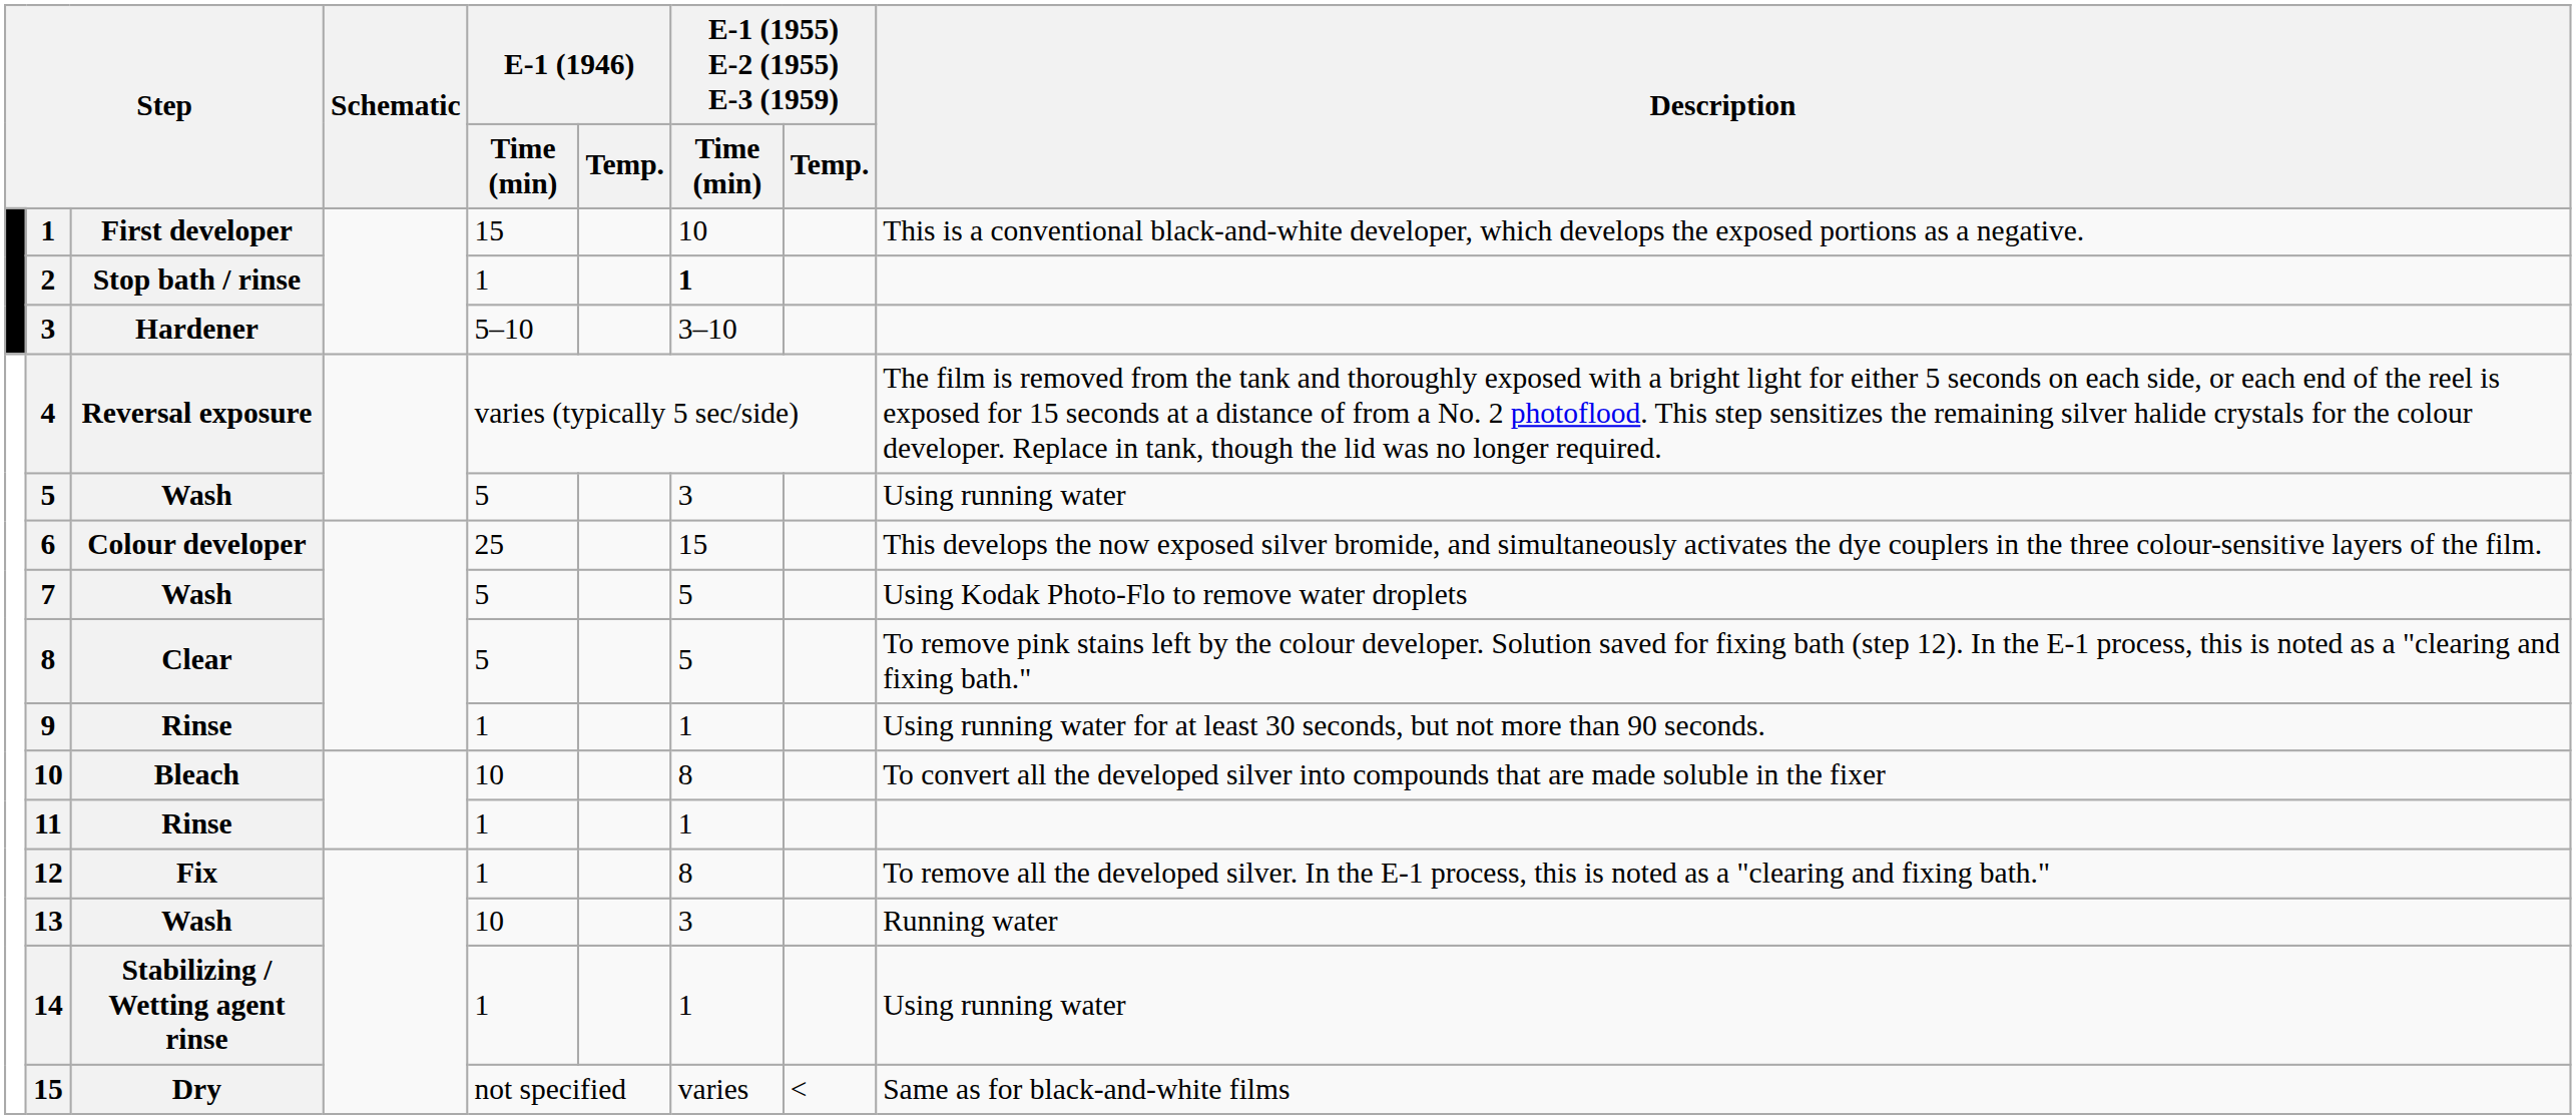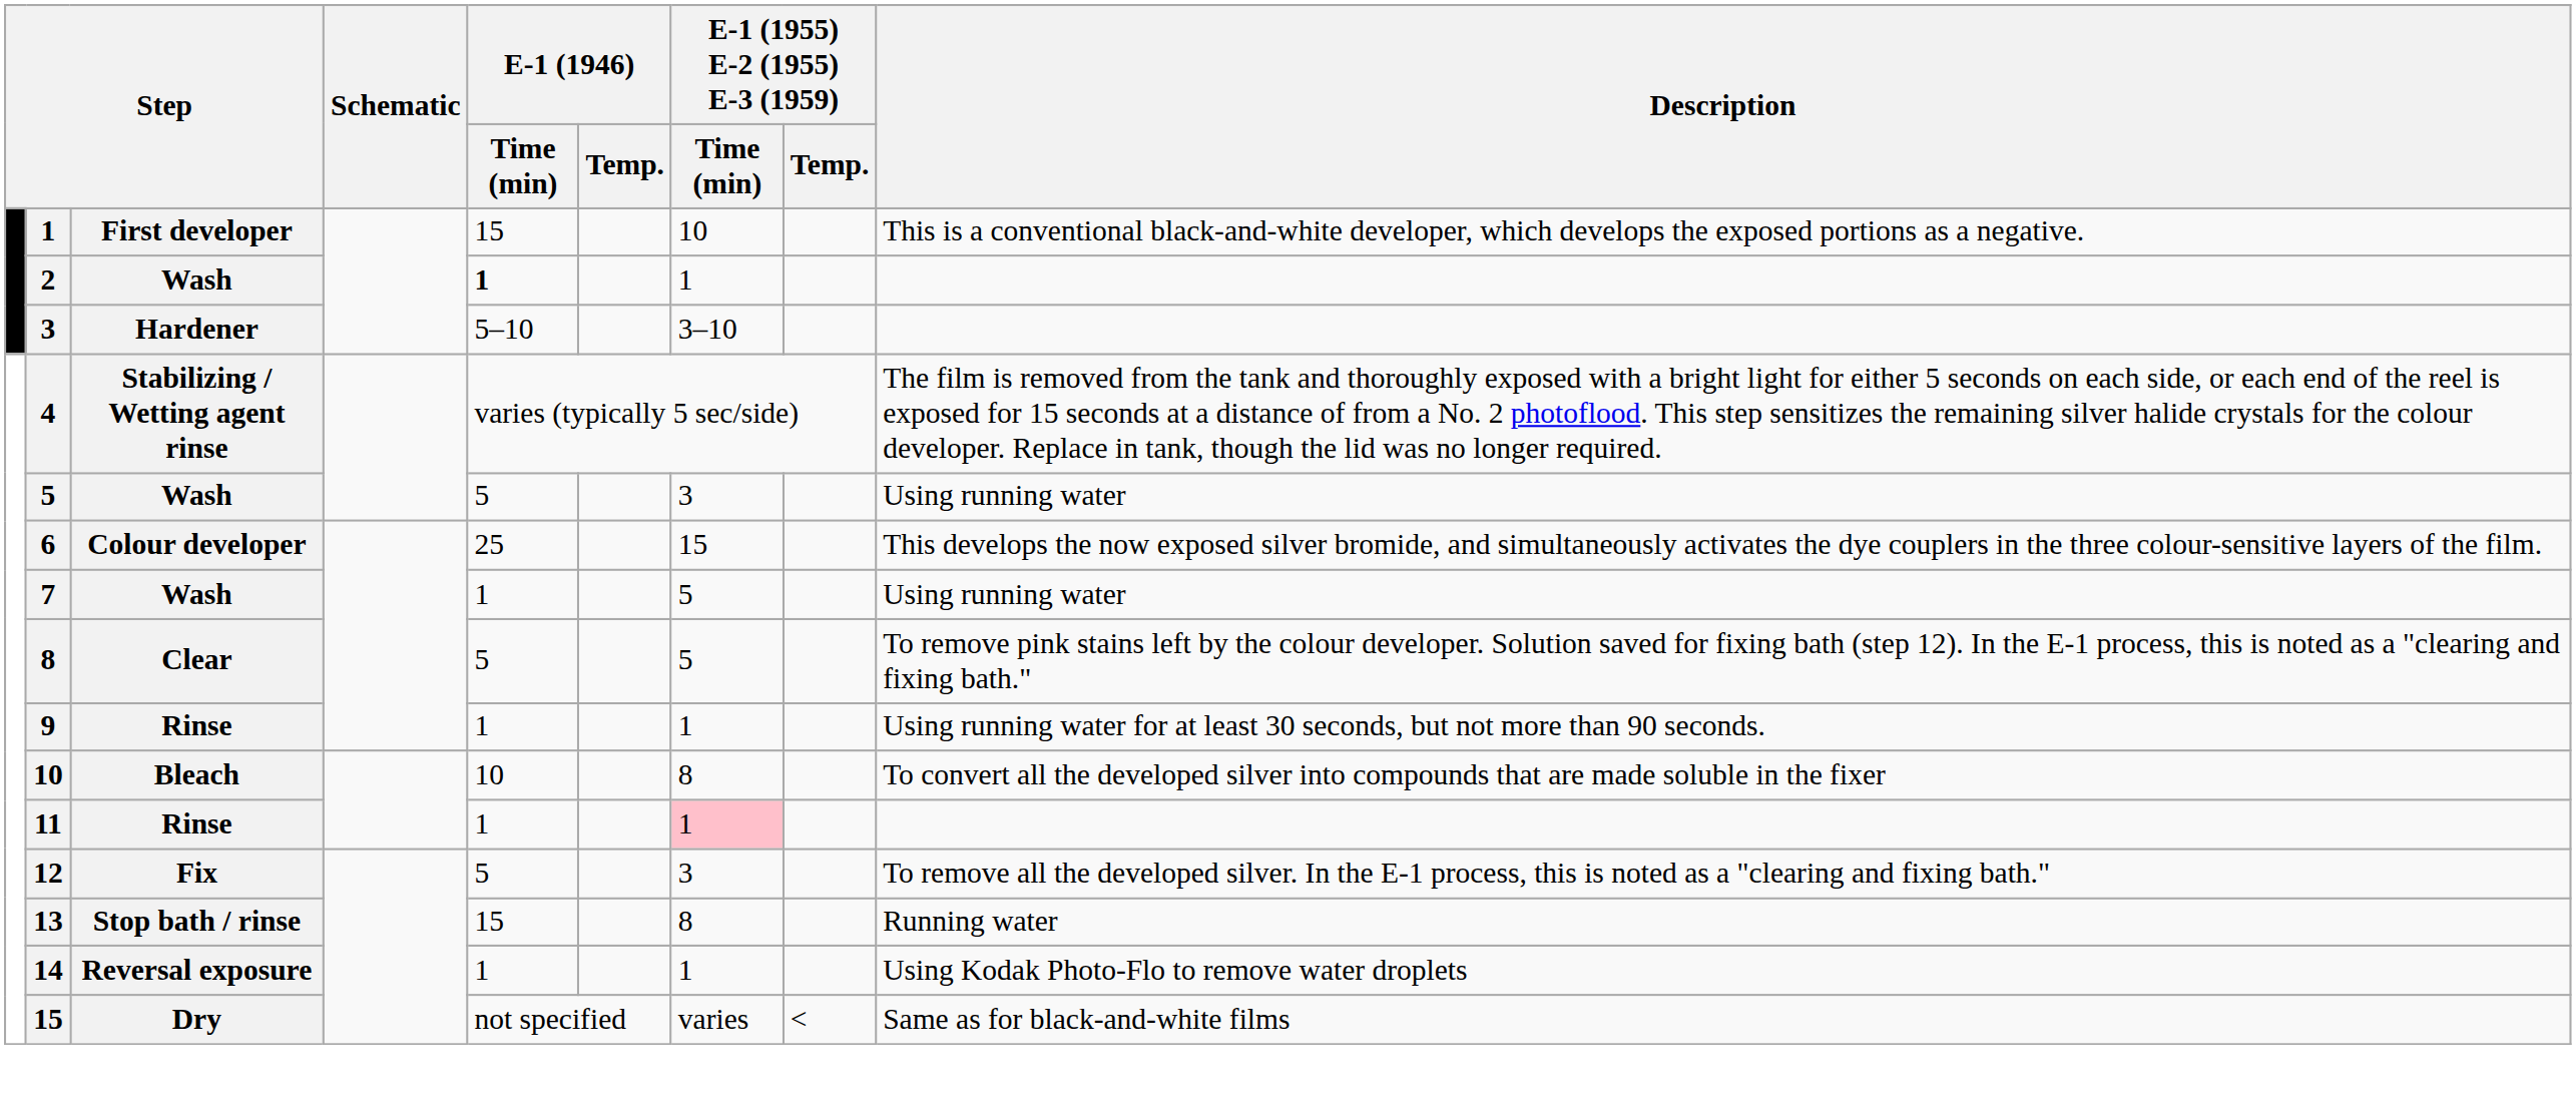2 | column 3: Stop bath / rinse -> Wash
2 | E-1 (1946) / Time (min): normal -> bold
2 | E-1 (1955) E-2 (1955) E-3 (1959) / Time (min): bold -> normal
4 | column 3: Reversal exposure -> Stabilizing / Wetting agent rinse
7 | E-1 (1946) / Time (min): 5 -> 1
7 | Description: Using Kodak Photo-Flo to remove water droplets -> Using running water
11 | E-1 (1955) E-2 (1955) E-3 (1959) / Time (min): no background -> pink background
12 | E-1 (1946) / Time (min): 1 -> 5
12 | E-1 (1955) E-2 (1955) E-3 (1959) / Time (min): 8 -> 3
13 | column 3: Wash -> Stop bath / rinse
13 | E-1 (1946) / Time (min): 10 -> 15
13 | E-1 (1955) E-2 (1955) E-3 (1959) / Time (min): 3 -> 8
14 | column 3: Stabilizing / Wetting agent rinse -> Reversal exposure
14 | Description: Using running water -> Using Kodak Photo-Flo to remove water droplets
